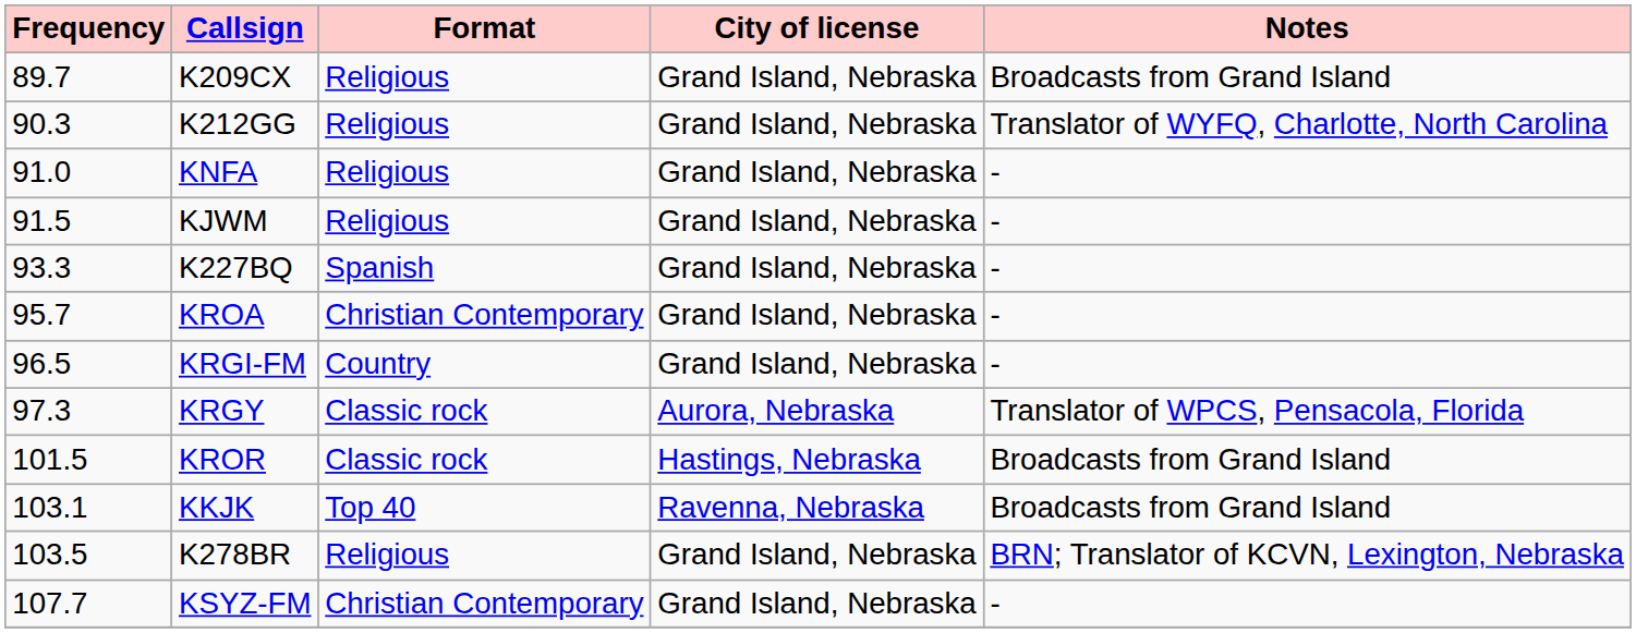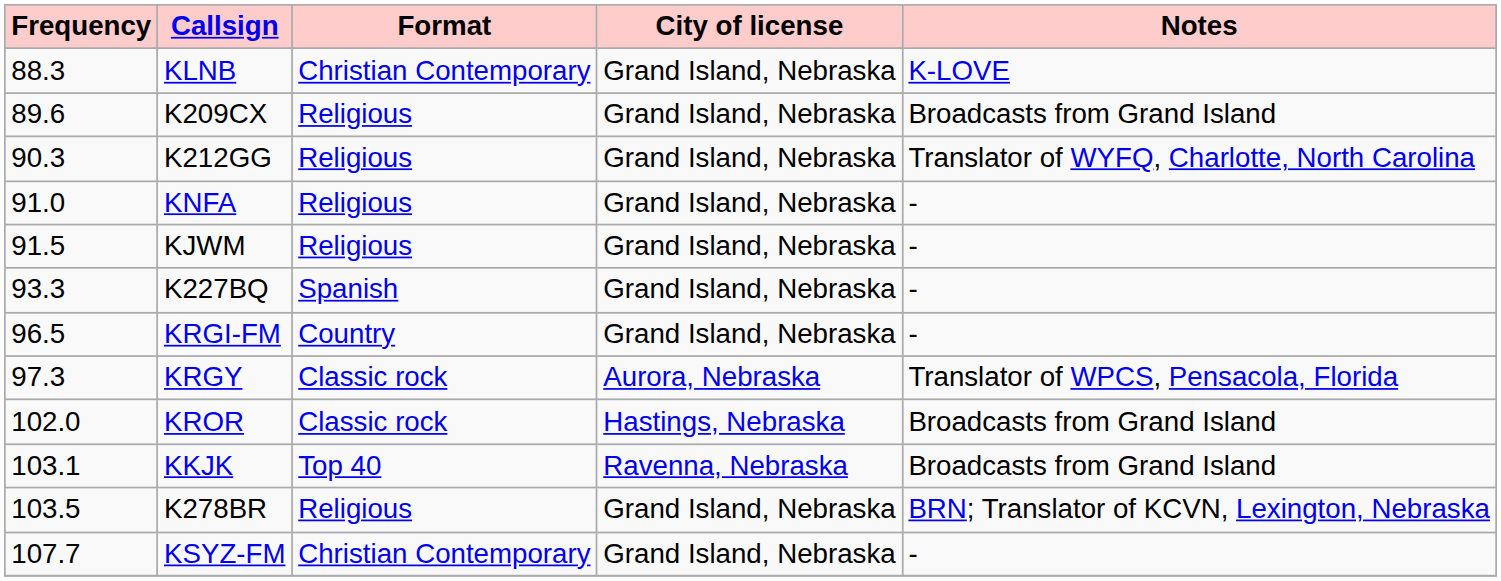+ row: 88.3 | KLNB | Christian Contemporary | Grand Island, Nebraska | K-LOVE
K209CX | Frequency: 89.7 -> 89.6
- row: 95.7 | KROA | Christian Contemporary | Grand Island, Nebraska | -
KROR | Frequency: 101.5 -> 102.0
